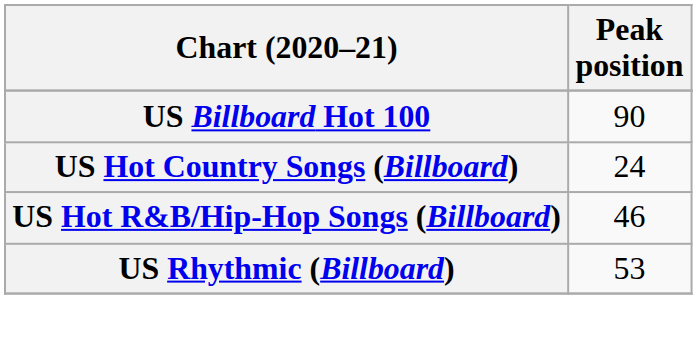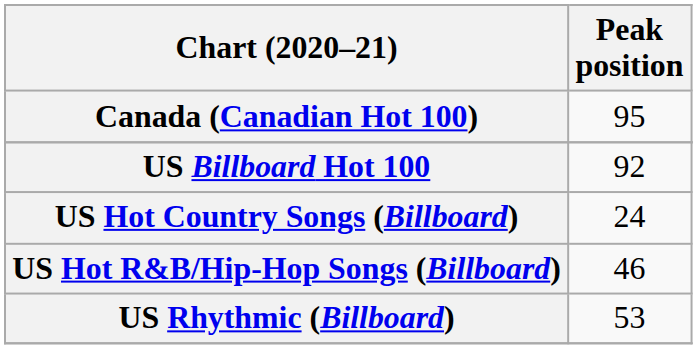+ row: Canada (Canadian Hot 100) | 95
US Billboard Hot 100 | Peak position: 90 -> 92
